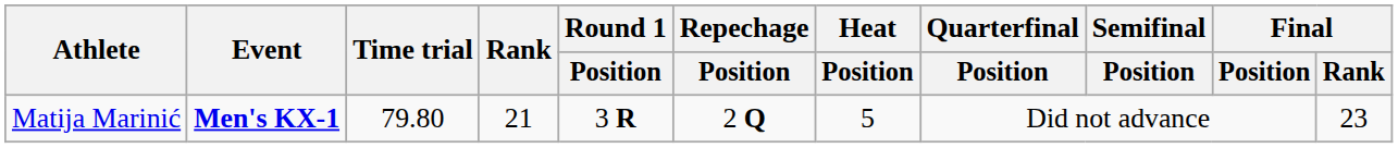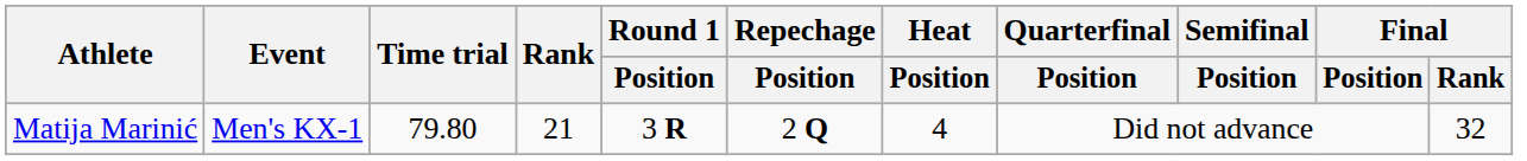Matija Marinić | Event: bold -> normal
Matija Marinić | Heat / Position: 5 -> 4
Matija Marinić | Final / Rank: 23 -> 32
